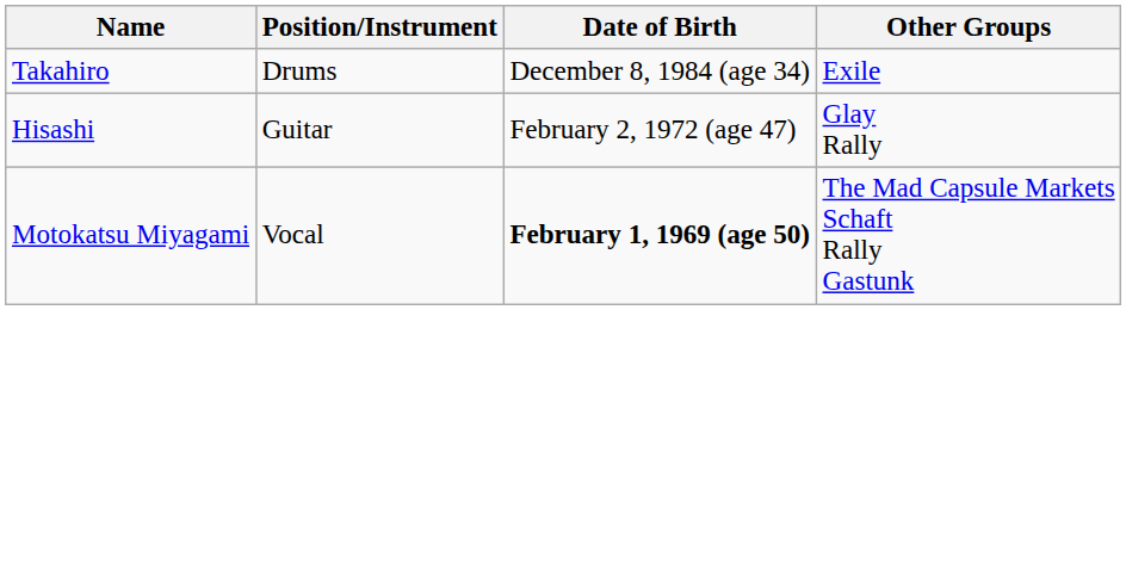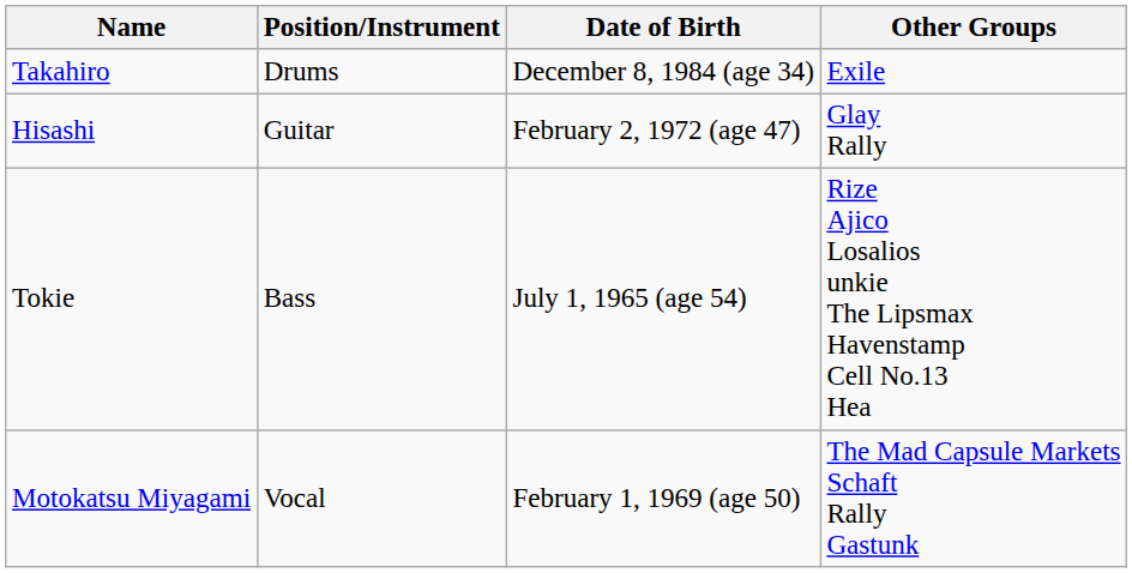+ row: Tokie | Bass | July 1, 1965 (age 54) | Rize Ajico Losalios unkie The Lipsmax Havenstamp Cell No.13 Hea
Motokatsu Miyagami | Date of Birth: bold -> normal
